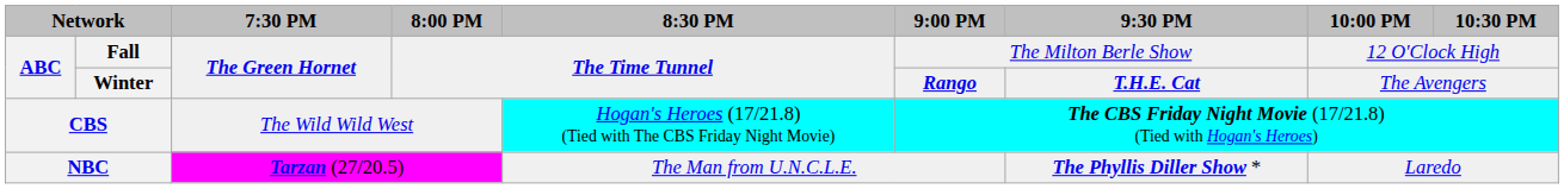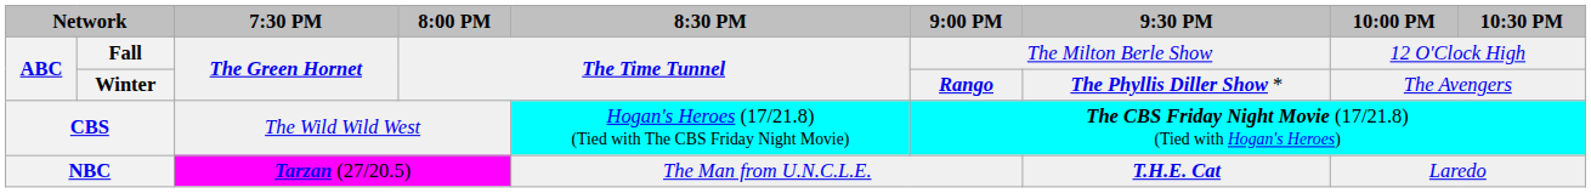Winter | 9:30 PM: T.H.E. Cat -> The Phyllis Diller Show *
NBC | 9:30 PM: The Phyllis Diller Show * -> T.H.E. Cat
